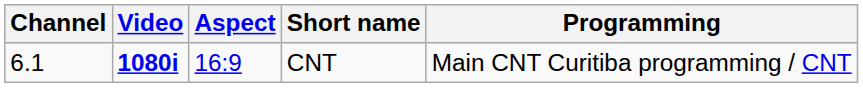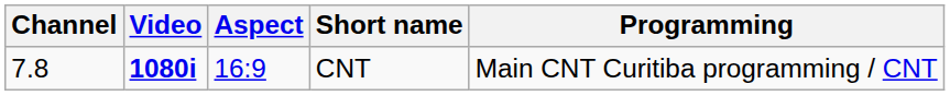CNT | Channel: 6.1 -> 7.8
